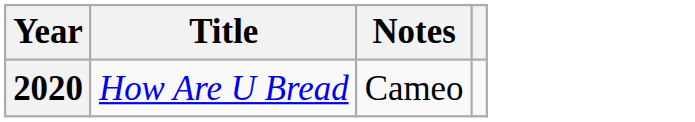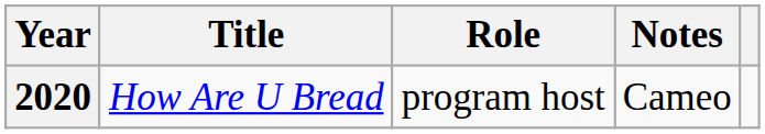+ column: Role | program host
